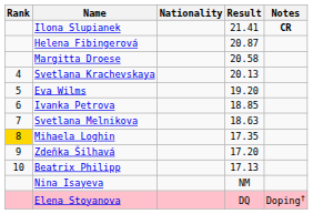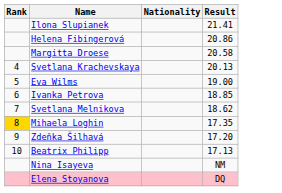- column: Notes | CR | Doping†
Helena Fibingerová | Result: 20.87 -> 20.86
Eva Wilms | Result: 19.20 -> 19.00
Svetlana Melnikova | Result: 18.63 -> 18.62
